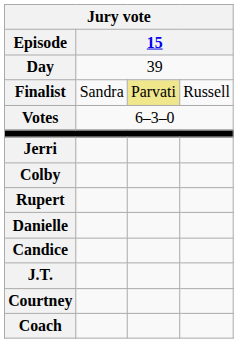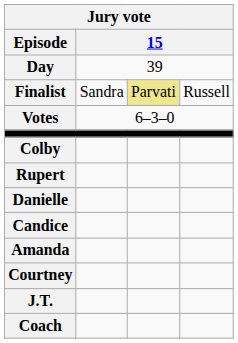- row: Jerri
+ row: Amanda
rows swapped: J.T. <-> Courtney
